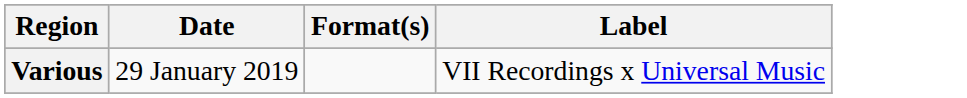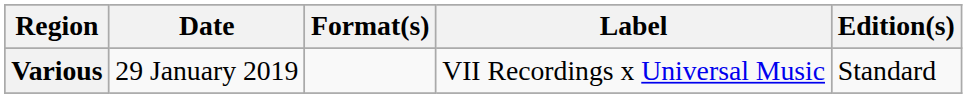+ column: Edition(s) | Standard
